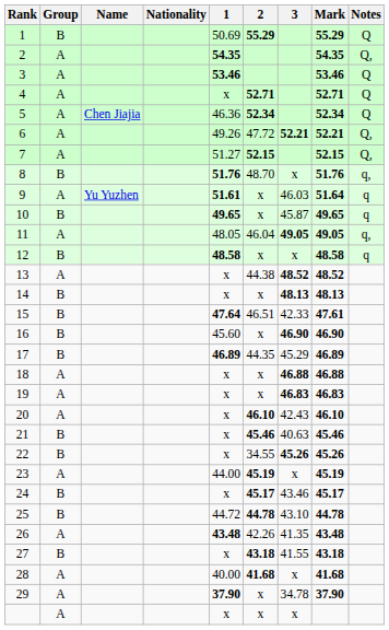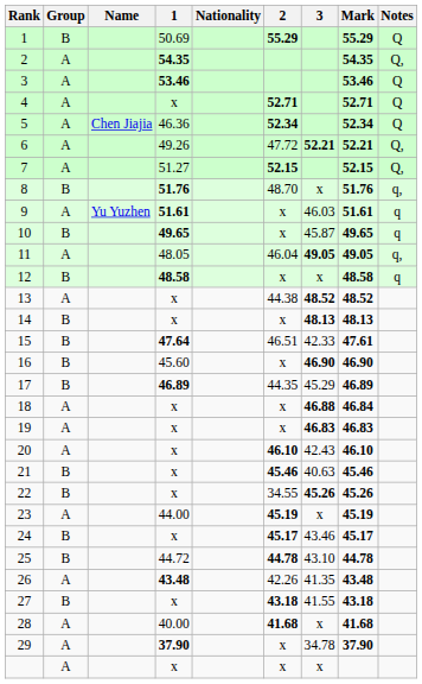columns swapped: Nationality <-> 1
9 | Mark: 51.64 -> 51.61
18 | Mark: 46.88 -> 46.84
